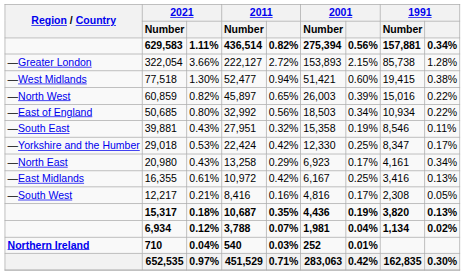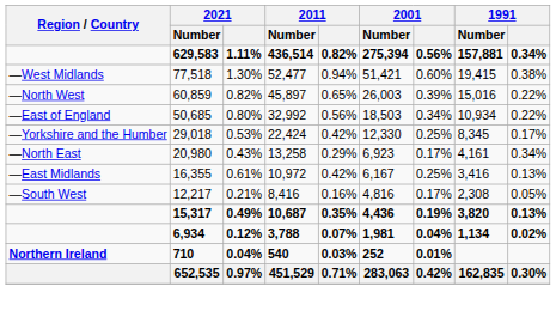- row: —Greater London | 322,054 | 3.66% | 222,127 | 2.72% | 153,893 | 2.15% | 85,738 | 1.28%
- row: —South East | 39,881 | 0.43% | 27,951 | 0.32% | 15,358 | 0.19% | 8,546 | 0.11%
29,018 | 1991 / Number: 8,347 -> 8,345
15,317 | 2021: 0.18% -> 0.49%
